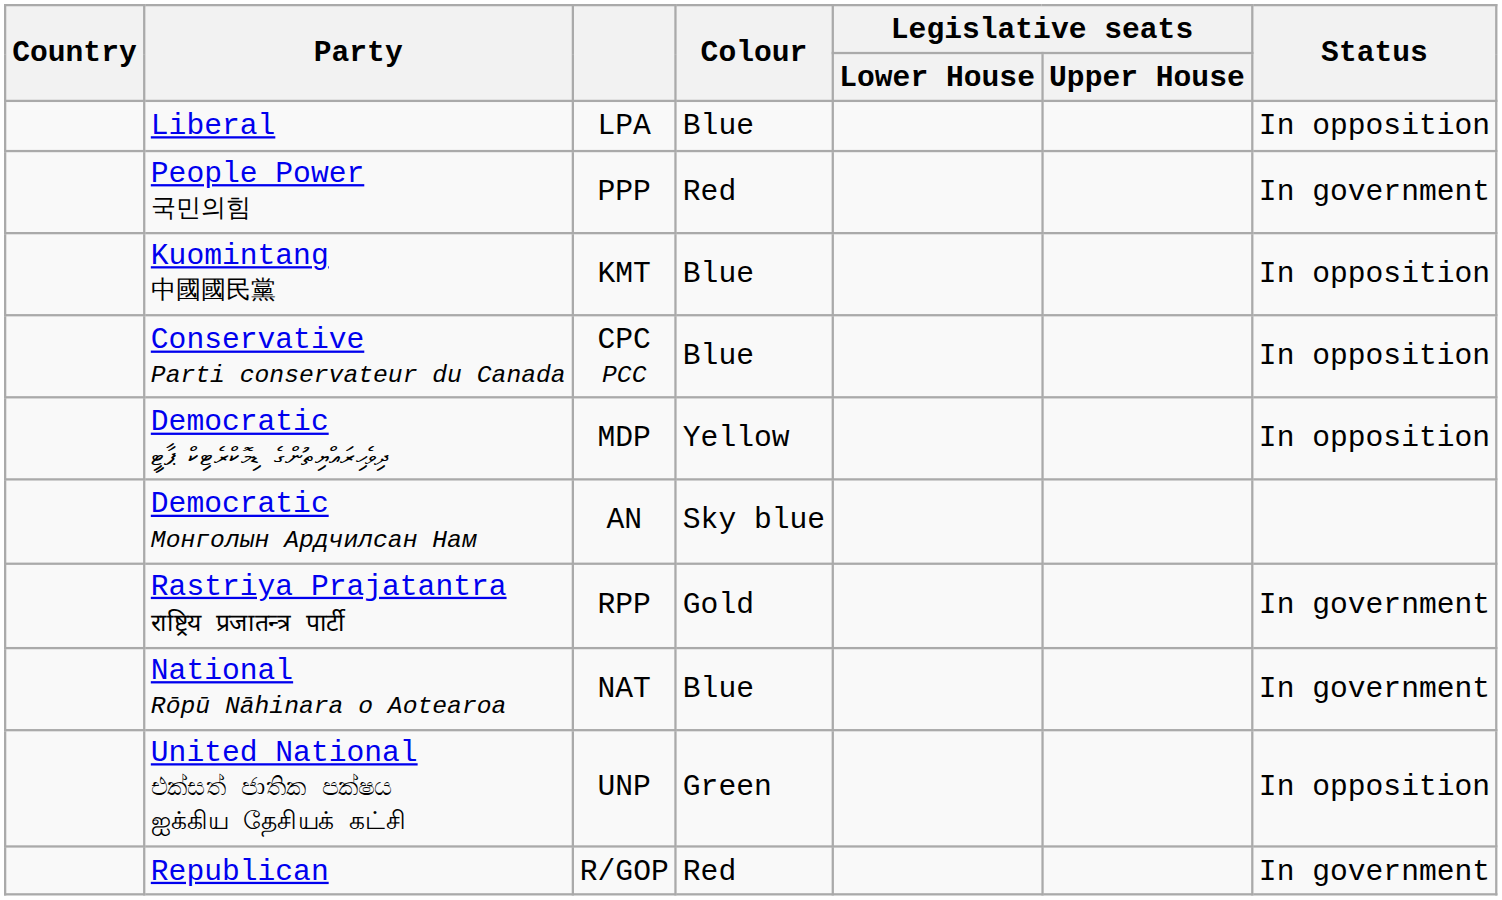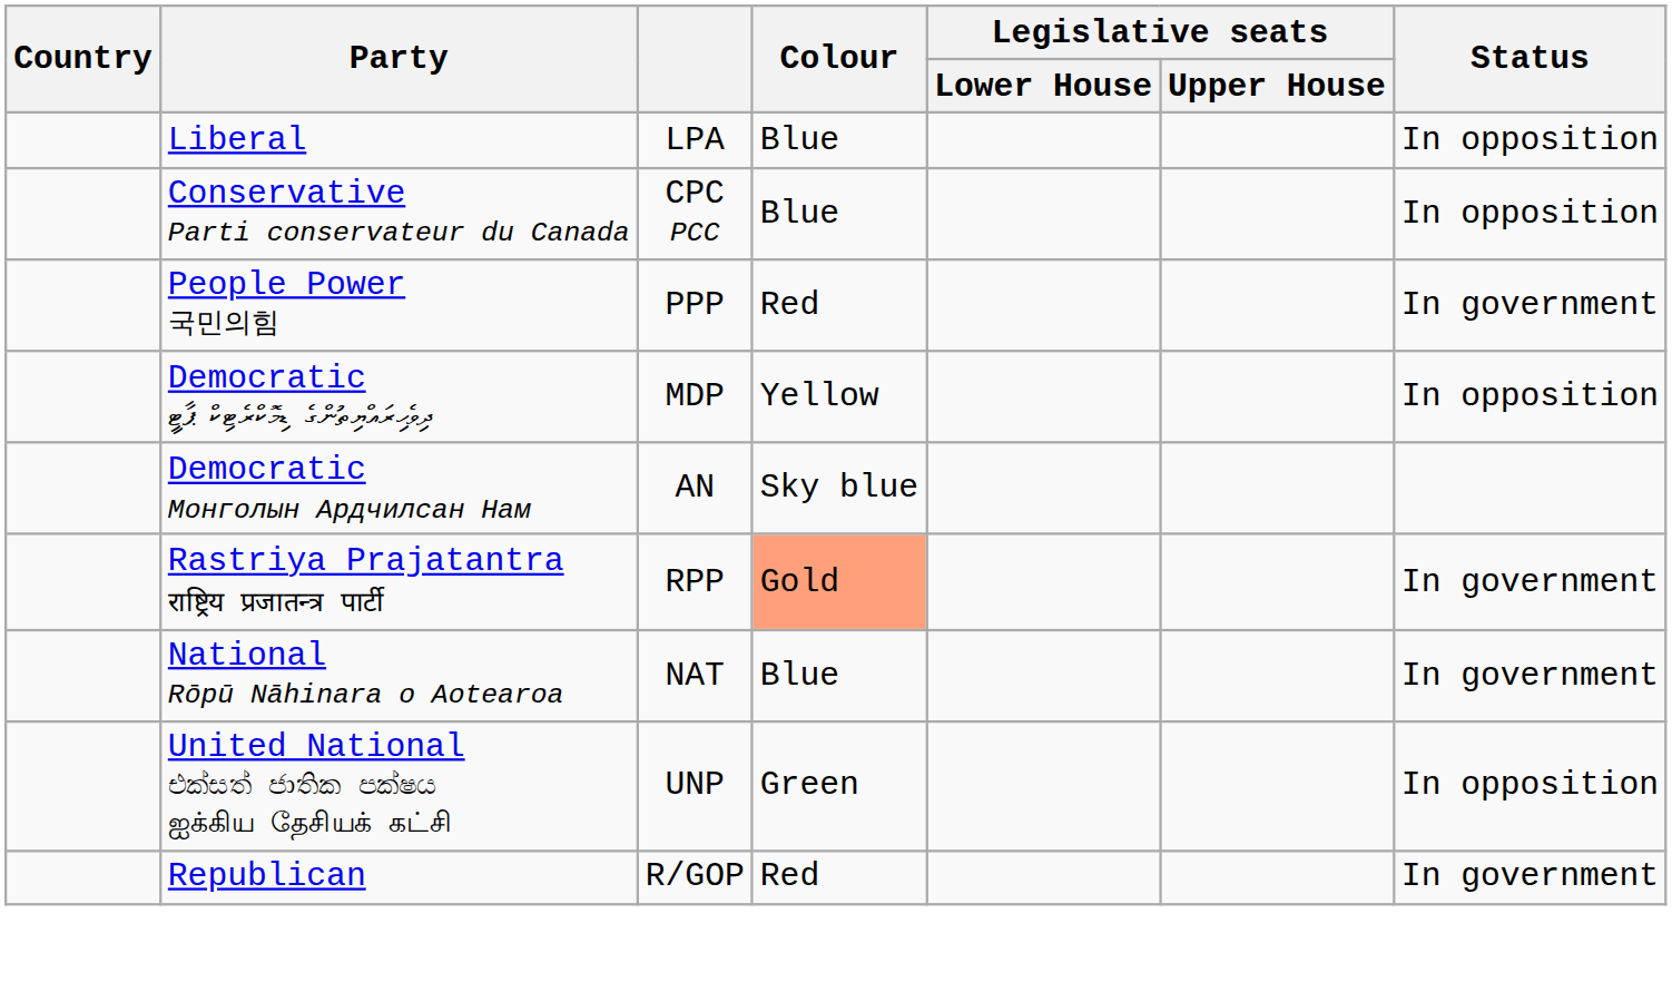rows swapped: Conservative Parti conservateur du Canada <-> People Power 국민의힘
- row: Kuomintang 中國國民黨 | KMT | Blue | In opposition
Rastriya Prajatantra राष्ट्रिय प्रजातन्त्र पार्टी | Colour: no background -> lightsalmon background
